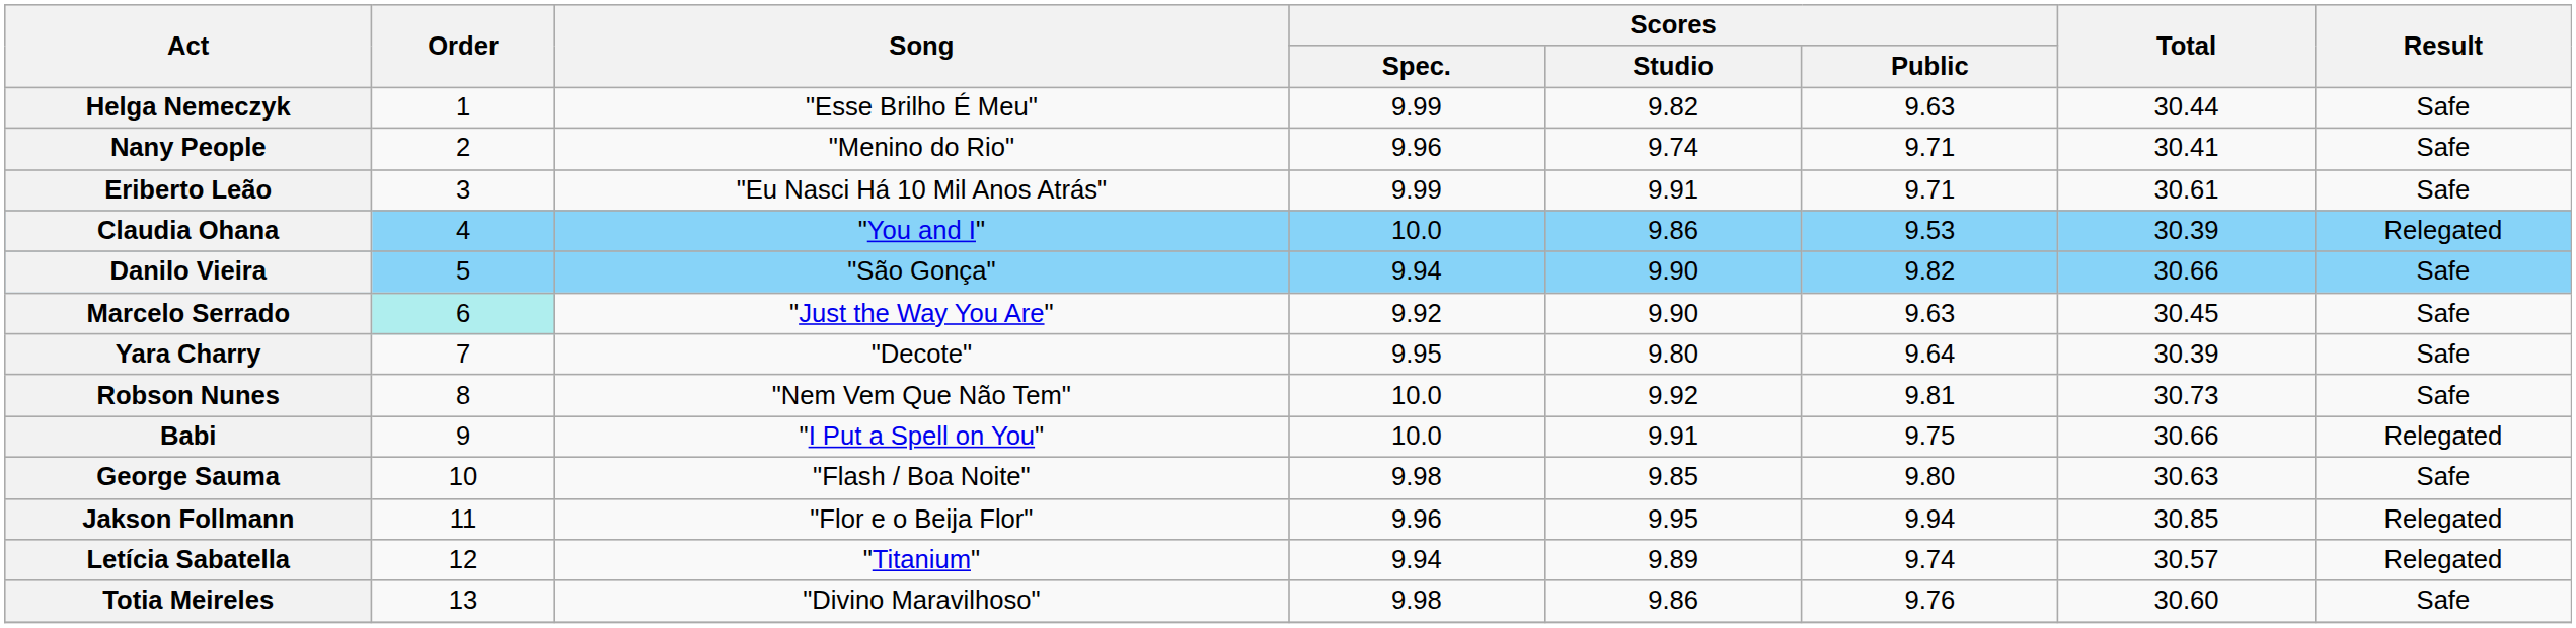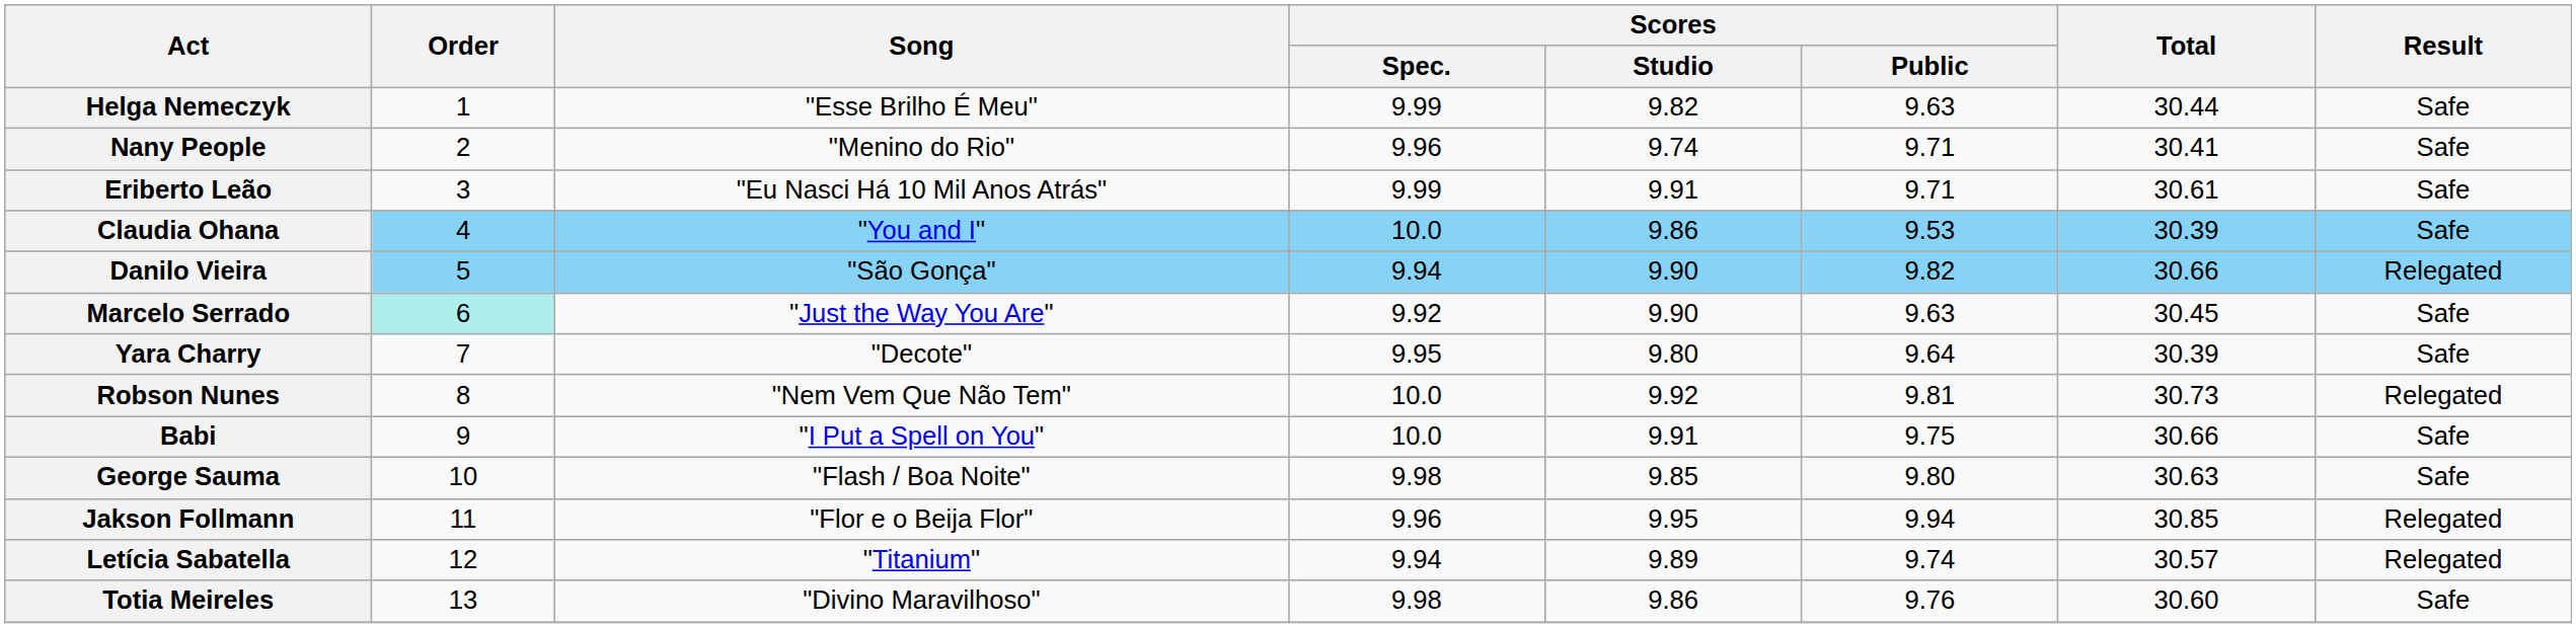Claudia Ohana | Result: Relegated -> Safe
Danilo Vieira | Result: Safe -> Relegated
Robson Nunes | Result: Safe -> Relegated
Babi | Result: Relegated -> Safe
